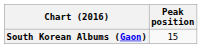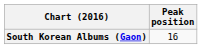South Korean Albums (Gaon) | Peak position: 15 -> 16
